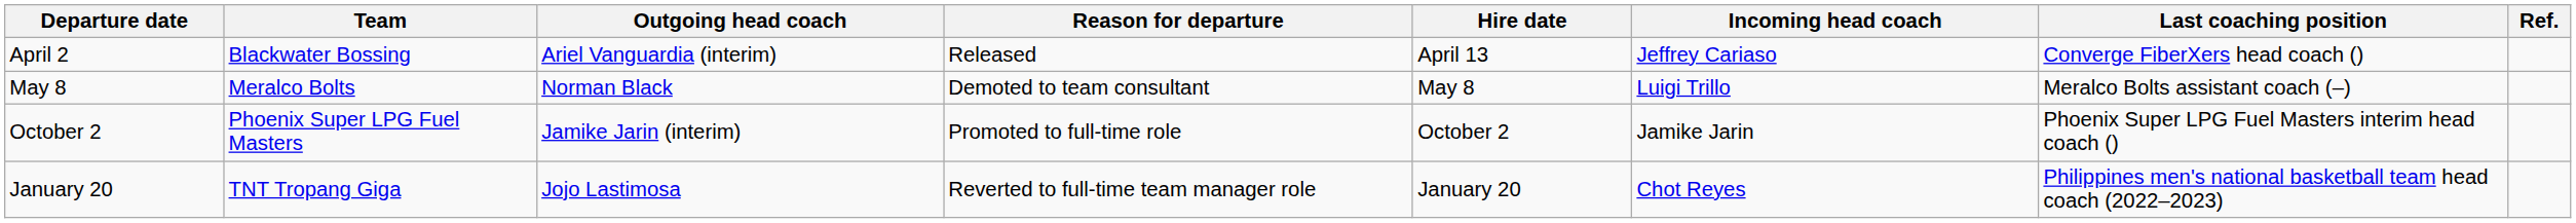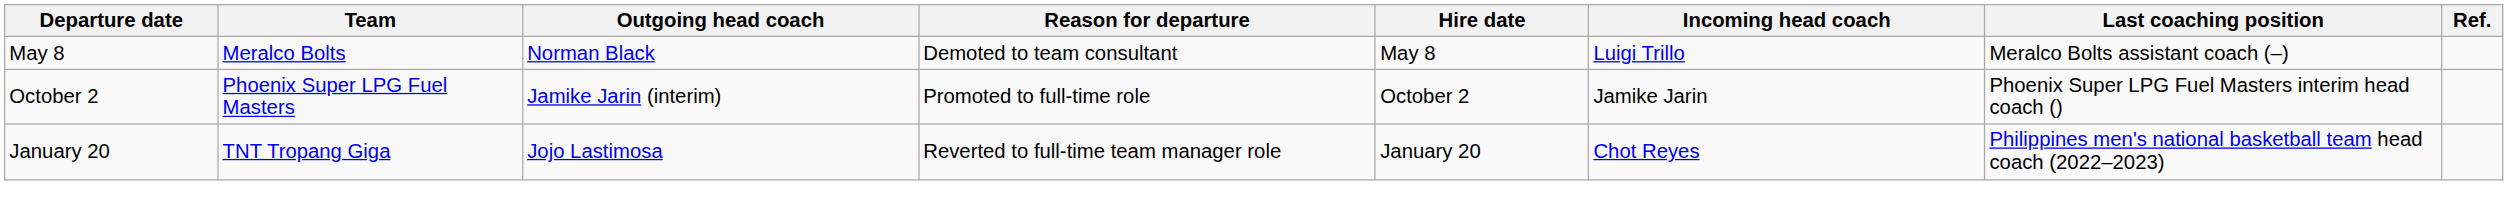- row: April 2 | Blackwater Bossing | Ariel Vanguardia (interim) | Released | April 13 | Jeffrey Cariaso | Converge FiberXers head coach ()
